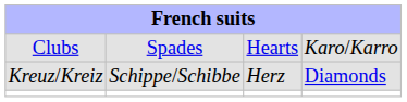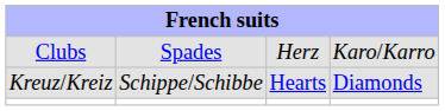Clubs | column 3: Hearts -> Herz
Kreuz/Kreiz | column 3: Herz -> Hearts
